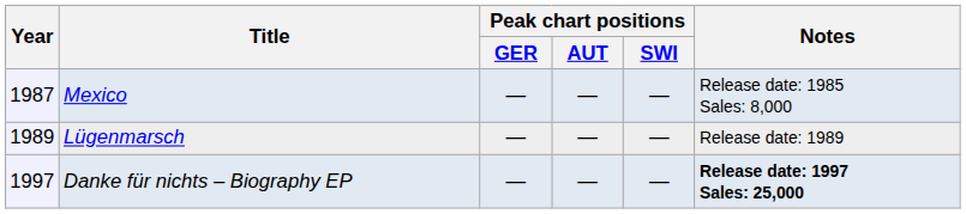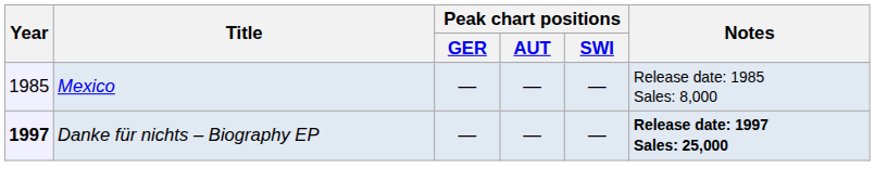Mexico | Year: 1987 -> 1985
- row: 1989 | Lügenmarsch | — | — | — | Release date: 1989
Danke für nichts – Biography EP | Year: normal -> bold
